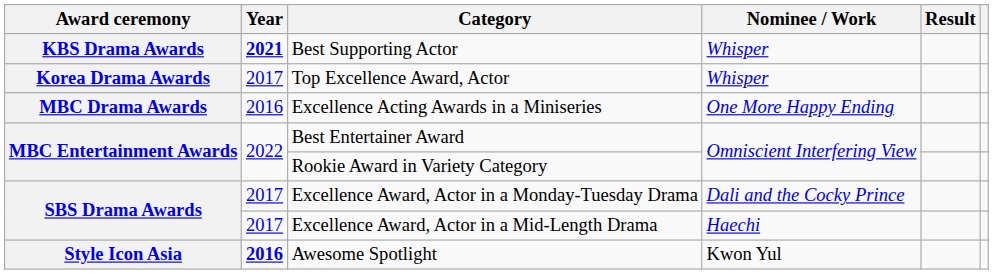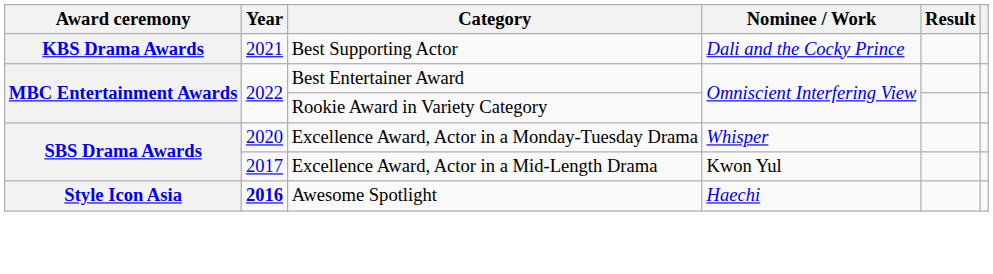Best Supporting Actor | Year: bold -> normal
Best Supporting Actor | Nominee / Work: Whisper -> Dali and the Cocky Prince
- row: Korea Drama Awards | 2017 | Top Excellence Award, Actor | Whisper
- row: MBC Drama Awards | 2016 | Excellence Acting Awards in a Miniseries | One More Happy Ending
Excellence Award, Actor in a Monday-Tuesday Drama | Year: 2017 -> 2020
Excellence Award, Actor in a Monday-Tuesday Drama | Nominee / Work: Dali and the Cocky Prince -> Whisper
Excellence Award, Actor in a Mid-Length Drama | Nominee / Work: Haechi -> Kwon Yul
Awesome Spotlight | Nominee / Work: Kwon Yul -> Haechi
